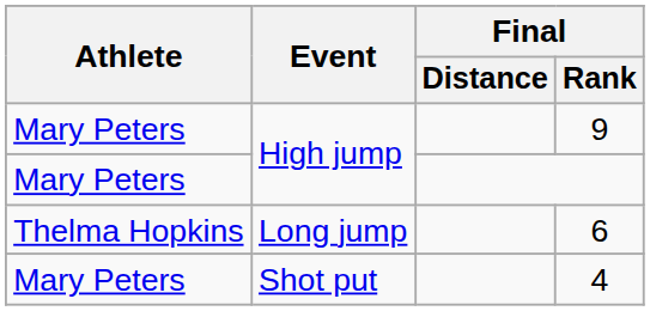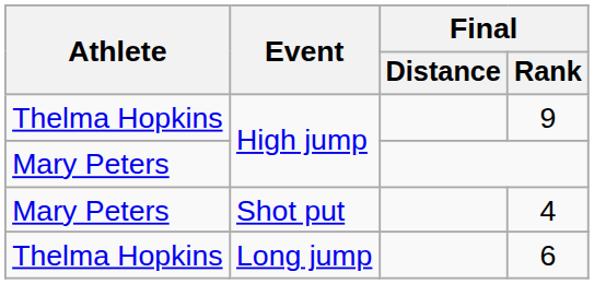9 | Athlete: Mary Peters -> Thelma Hopkins
rows swapped: 6 <-> 4
